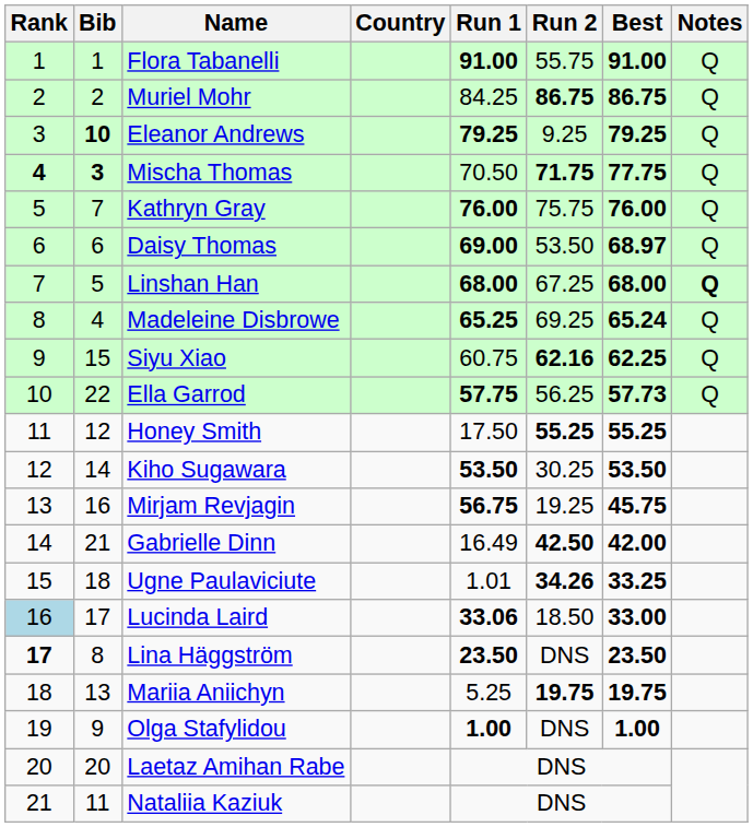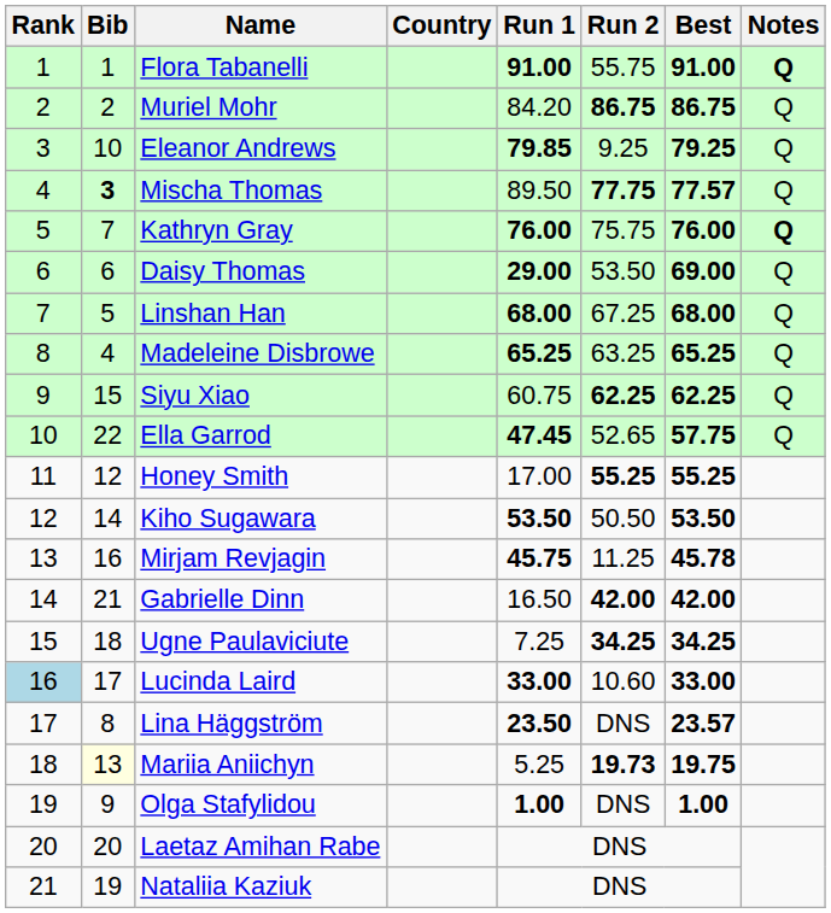Flora Tabanelli | Notes: normal -> bold
Muriel Mohr | Run 1: 84.25 -> 84.20
Eleanor Andrews | Bib: bold -> normal
Eleanor Andrews | Run 1: 79.25 -> 79.85
Mischa Thomas | Rank: bold -> normal
Mischa Thomas | Run 1: 70.50 -> 89.50
Mischa Thomas | Run 2: 71.75 -> 77.75
Mischa Thomas | Best: 77.75 -> 77.57
Kathryn Gray | Notes: normal -> bold
Daisy Thomas | Run 1: 69.00 -> 29.00
Daisy Thomas | Best: 68.97 -> 69.00
Linshan Han | Notes: bold -> normal
Madeleine Disbrowe | Run 2: 69.25 -> 63.25
Madeleine Disbrowe | Best: 65.24 -> 65.25
Siyu Xiao | Run 2: 62.16 -> 62.25
Ella Garrod | Run 1: 57.75 -> 47.45
Ella Garrod | Run 2: 56.25 -> 52.65
Ella Garrod | Best: 57.73 -> 57.75
Honey Smith | Run 1: 17.50 -> 17.00
Kiho Sugawara | Run 2: 30.25 -> 50.50
Mirjam Revjagin | Run 1: 56.75 -> 45.75
Mirjam Revjagin | Run 2: 19.25 -> 11.25
Mirjam Revjagin | Best: 45.75 -> 45.78
Gabrielle Dinn | Run 1: 16.49 -> 16.50
Gabrielle Dinn | Run 2: 42.50 -> 42.00
Ugne Paulaviciute | Run 1: 1.01 -> 7.25
Ugne Paulaviciute | Run 2: 34.26 -> 34.25
Ugne Paulaviciute | Best: 33.25 -> 34.25
Lucinda Laird | Run 1: 33.06 -> 33.00
Lucinda Laird | Run 2: 18.50 -> 10.60
Lina Häggström | Rank: bold -> normal
Lina Häggström | Best: 23.50 -> 23.57
Mariia Aniichyn | Bib: no background -> lightyellow background
Mariia Aniichyn | Run 2: 19.75 -> 19.73
Nataliia Kaziuk | Bib: 11 -> 19
